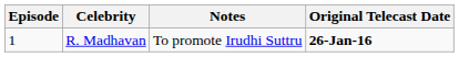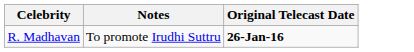- column: Episode | 1
